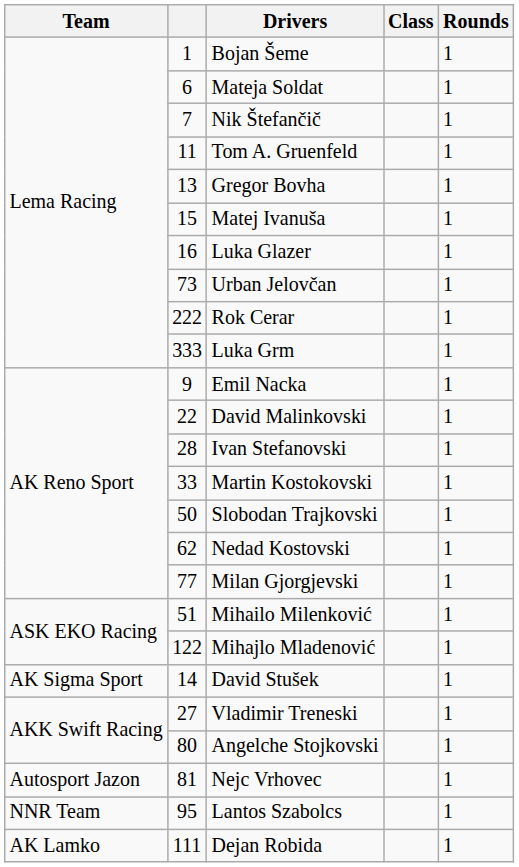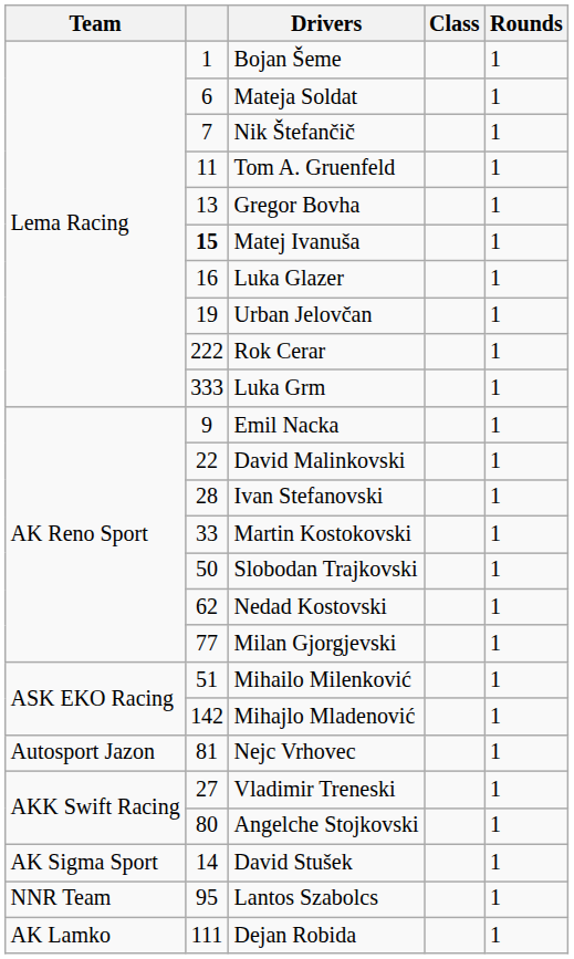Matej Ivanuša | column 2: normal -> bold
Urban Jelovčan | column 2: 73 -> 19
Mihajlo Mladenović | column 2: 122 -> 142
rows swapped: David Stušek <-> Nejc Vrhovec
